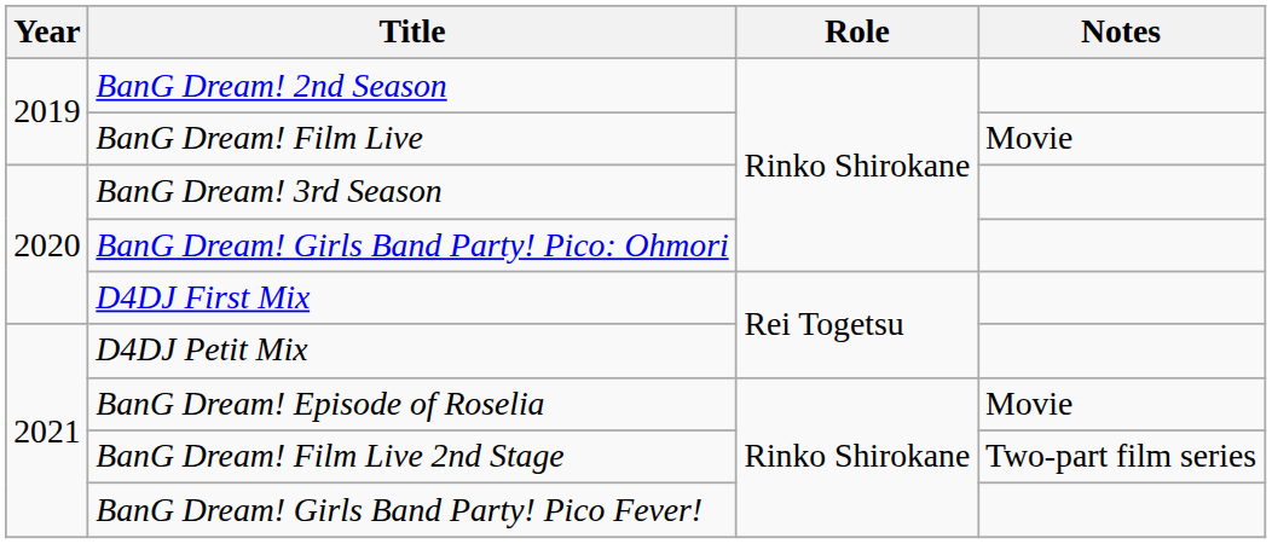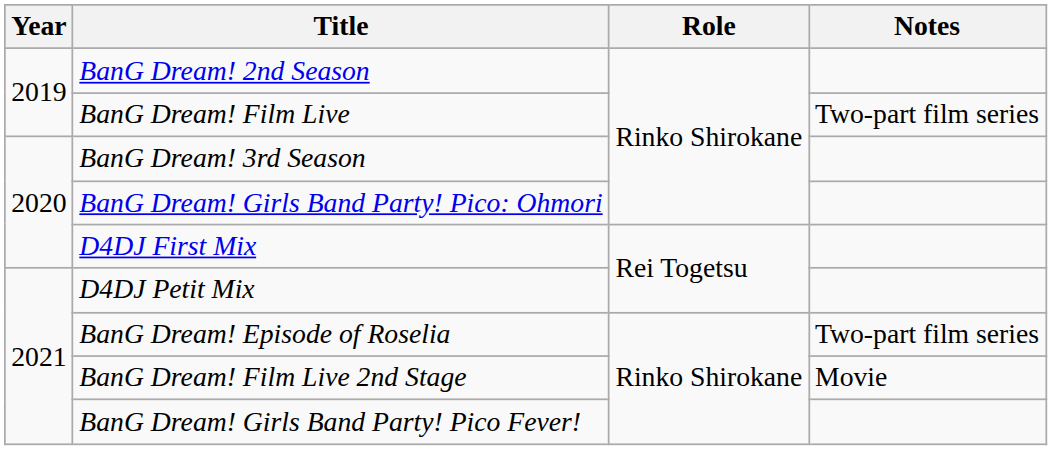BanG Dream! Film Live | Notes: Movie -> Two-part film series
BanG Dream! Episode of Roselia | Notes: Movie -> Two-part film series
BanG Dream! Film Live 2nd Stage | Notes: Two-part film series -> Movie
